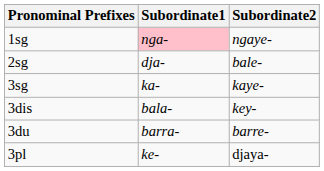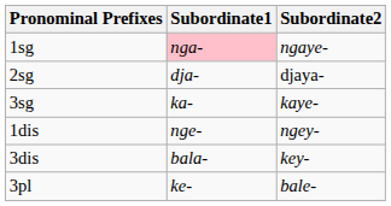2sg | Subordinate2: bale- -> djaya-
+ row: 1dis | nge- | ngey-
- row: 3du | barra- | barre-
3pl | Subordinate2: djaya- -> bale-
